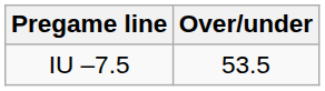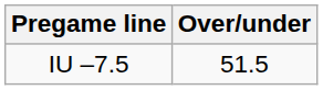IU –7.5 | Over/under: 53.5 -> 51.5
